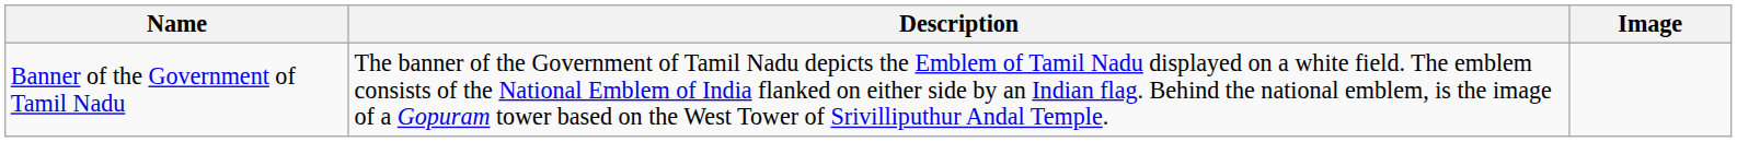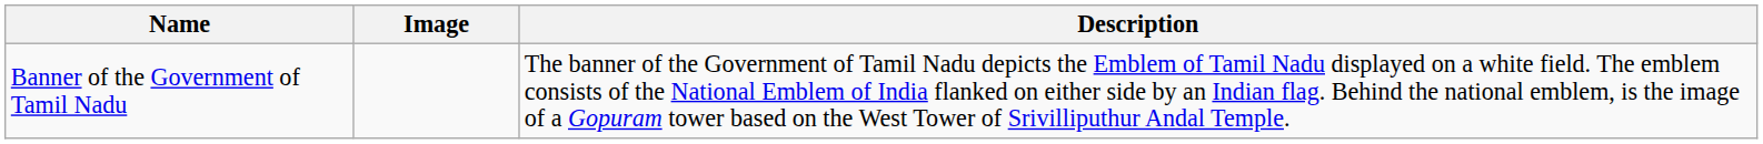columns swapped: Image <-> Description
